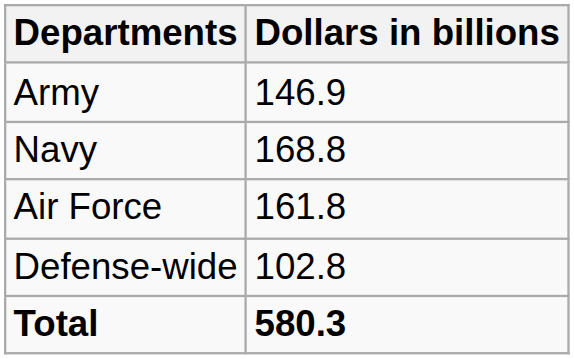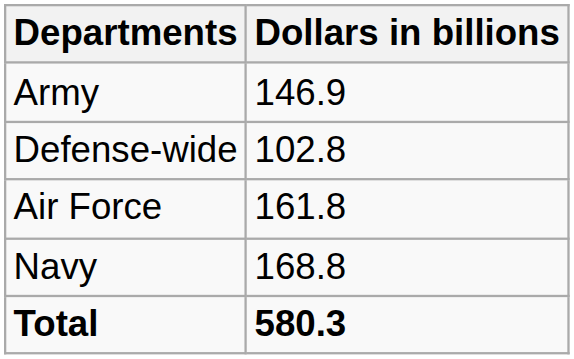rows swapped: Navy <-> Defense-wide
